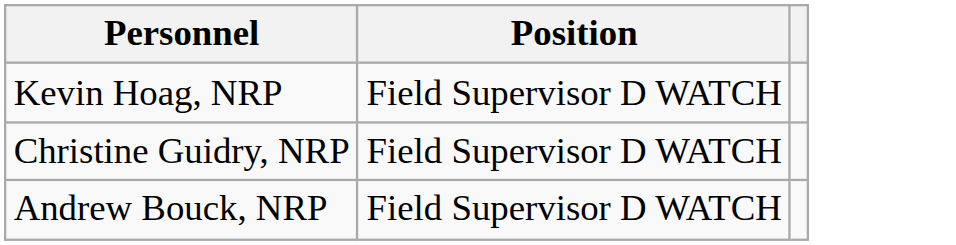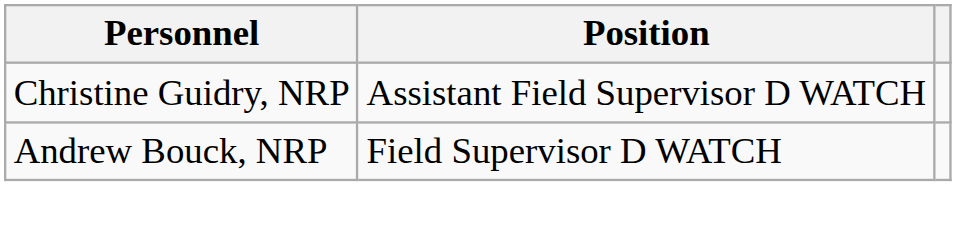- row: Kevin Hoag, NRP | Field Supervisor D WATCH
Christine Guidry, NRP | Position: Field Supervisor D WATCH -> Assistant Field Supervisor D WATCH
